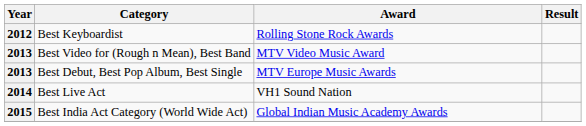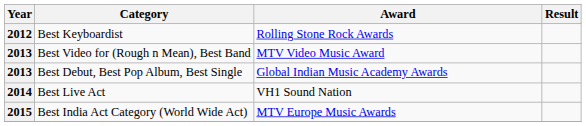Best Debut, Best Pop Album, Best Single | Award: MTV Europe Music Awards -> Global Indian Music Academy Awards
Best India Act Category (World Wide Act) | Award: Global Indian Music Academy Awards -> MTV Europe Music Awards
